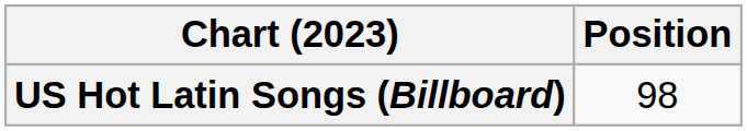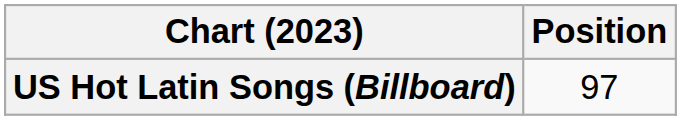US Hot Latin Songs (Billboard) | Position: 98 -> 97
